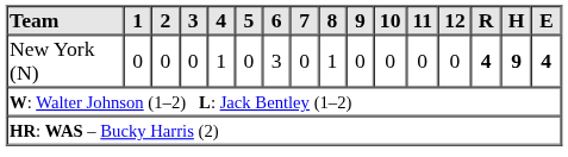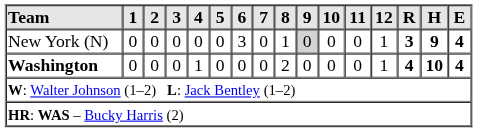New York (N) | 4: 1 -> 0
New York (N) | 9: no background -> lightgrey background
New York (N) | 12: 0 -> 1
New York (N) | R: 4 -> 3
+ row: Washington | 0 | 0 | 0 | 1 | 0 | 0 | 0 | 2 | 0 | 0 | 0 | 1 | 4 | 10 | 4
